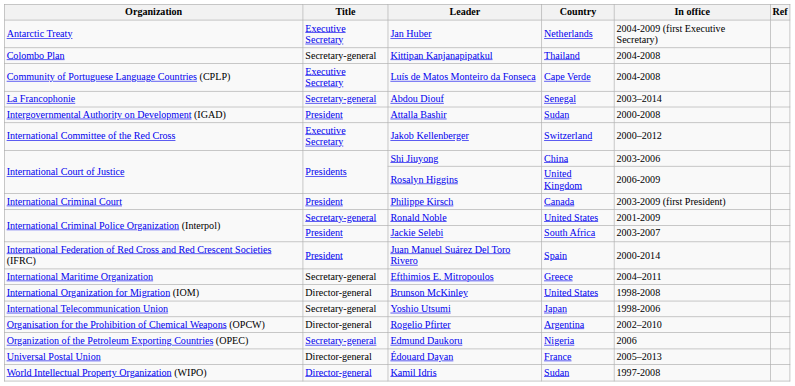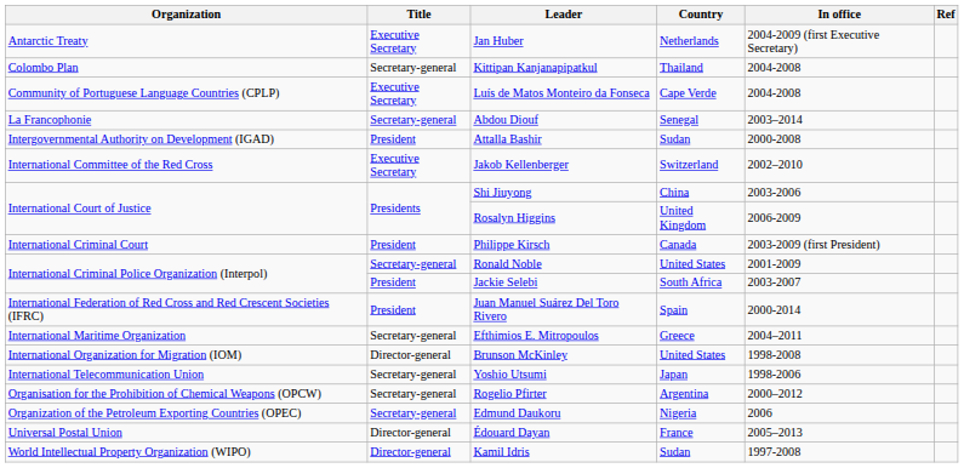Jakob Kellenberger | In office: 2000–2012 -> 2002–2010
Rogelio Pfirter | Title: Director-general -> Secretary-general
Rogelio Pfirter | In office: 2002–2010 -> 2000–2012
